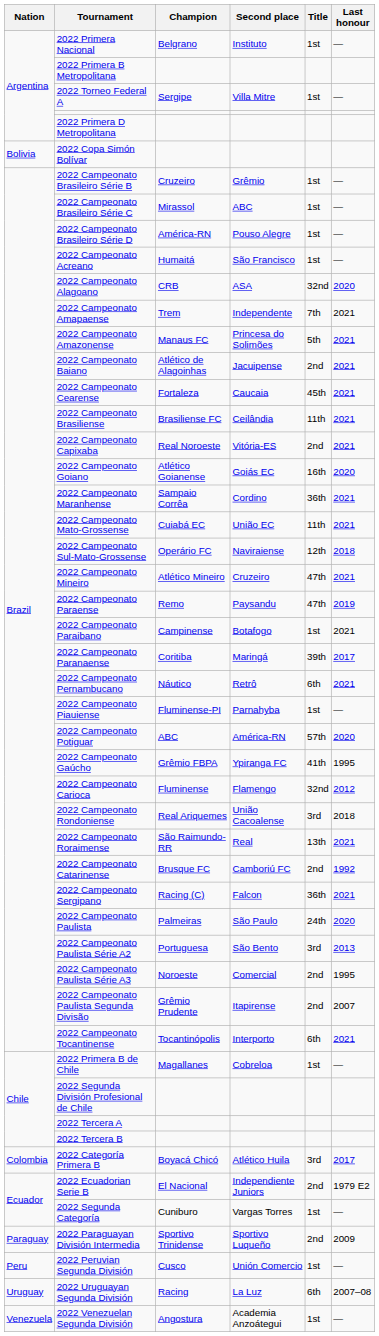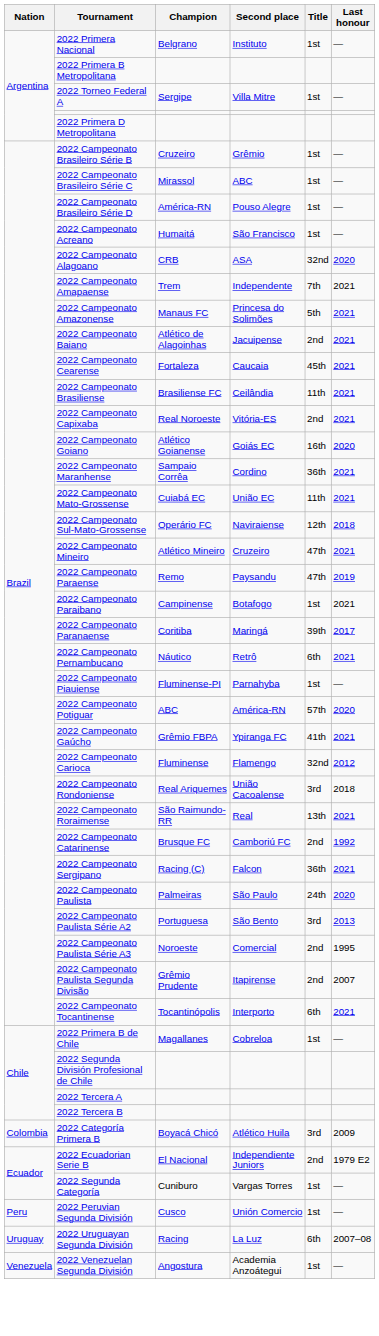- row: Bolivia | 2022 Copa Simón Bolívar
2022 Campeonato Gaúcho | Last honour: 1995 -> 2021
2022 Categoría Primera B | Last honour: 2017 -> 2009
- row: Paraguay | 2022 Paraguayan División Intermedia | Sportivo Trinidense | Sportivo Luqueño | 2nd | 2009
